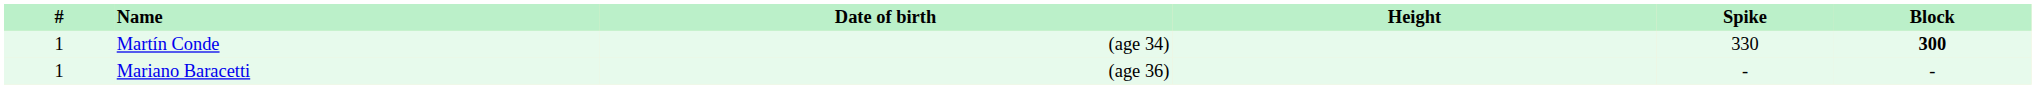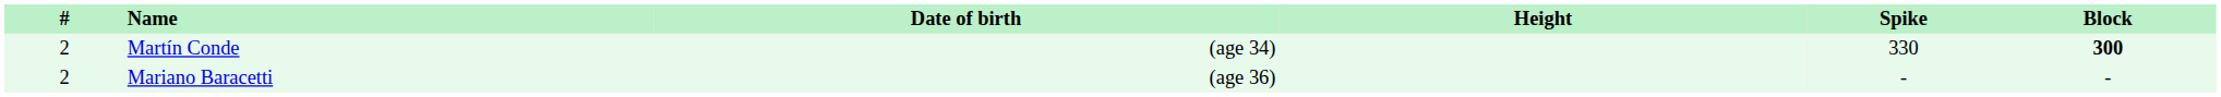Martín Conde | #: 1 -> 2
Mariano Baracetti | #: 1 -> 2
